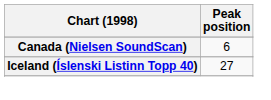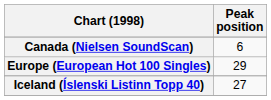+ row: Europe (European Hot 100 Singles) | 29
